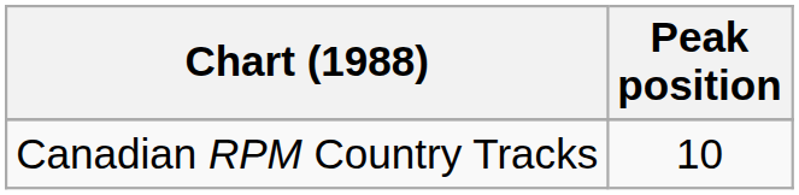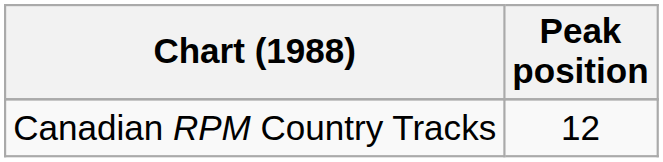Canadian RPM Country Tracks | Peak position: 10 -> 12
